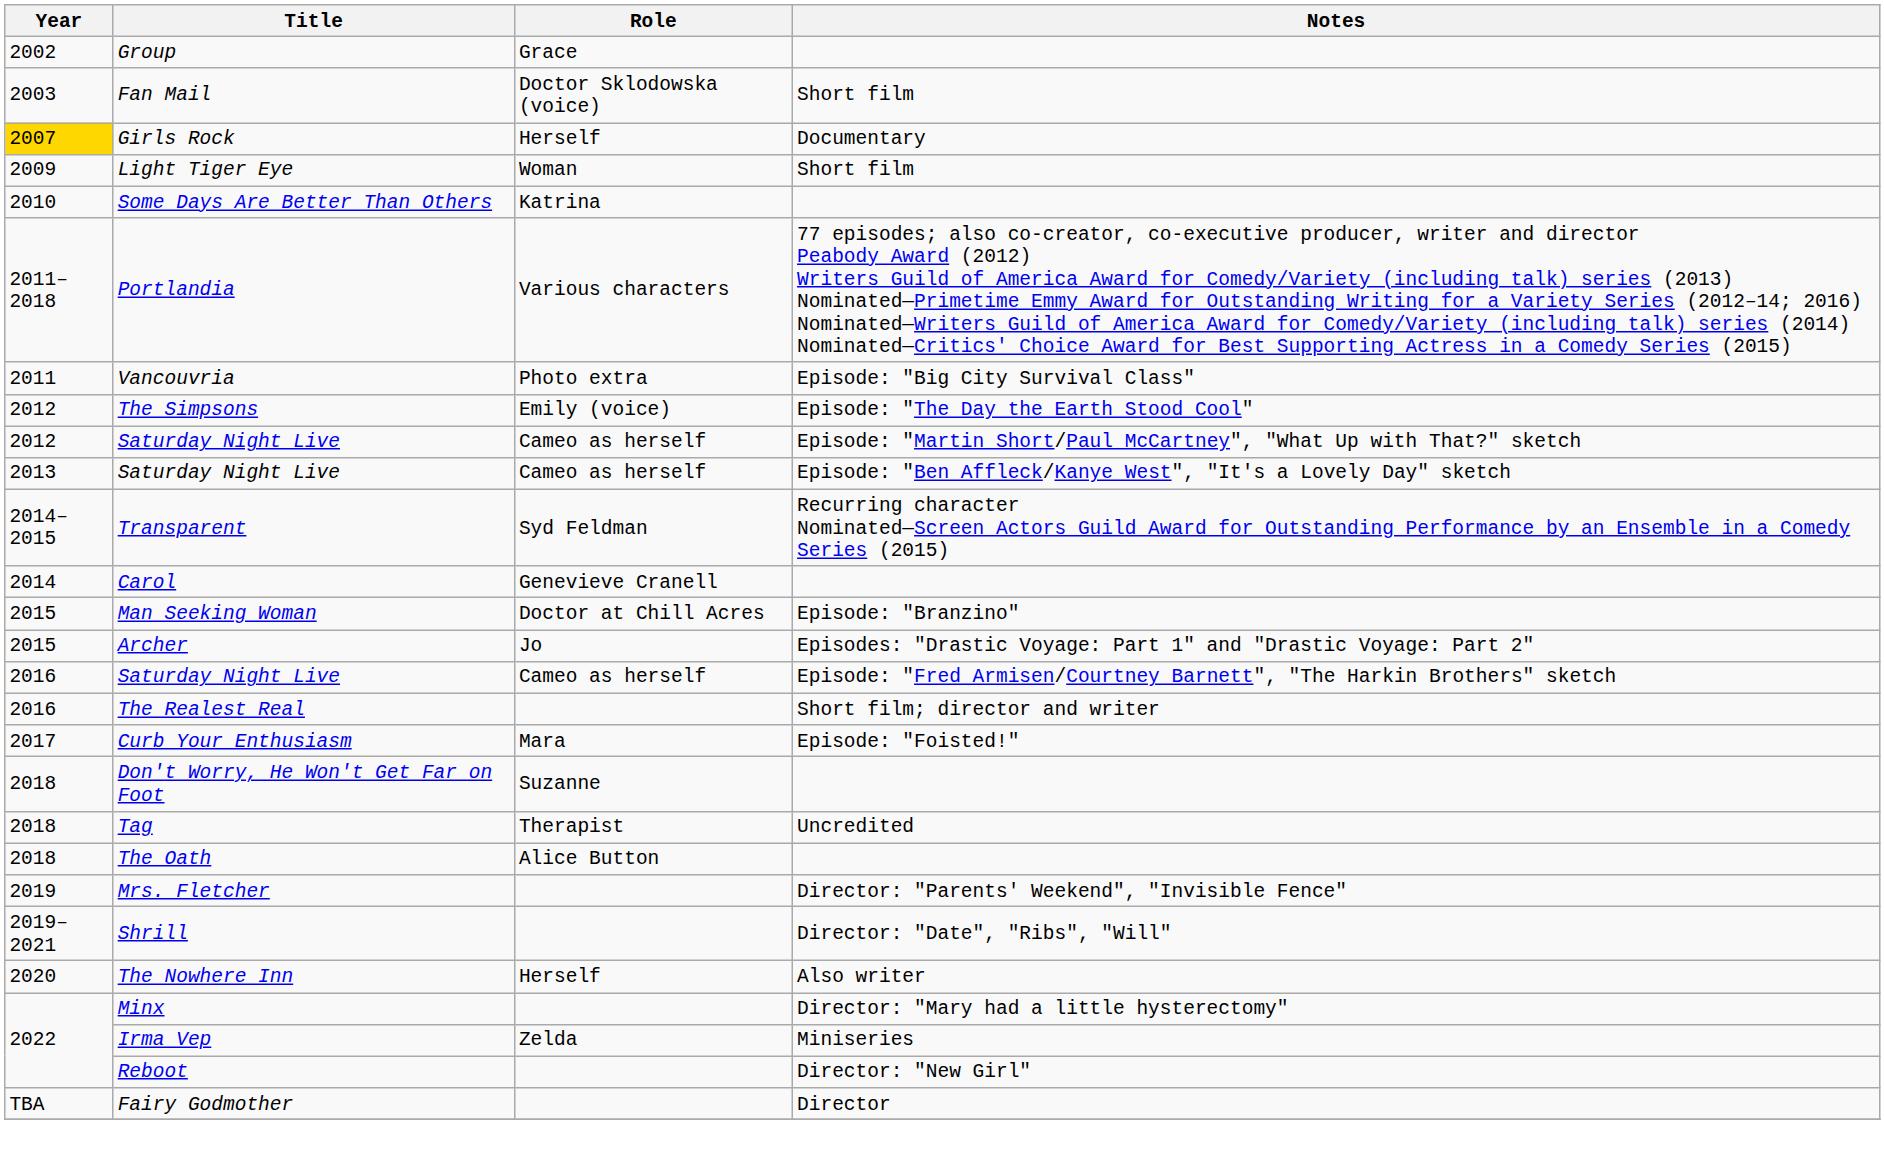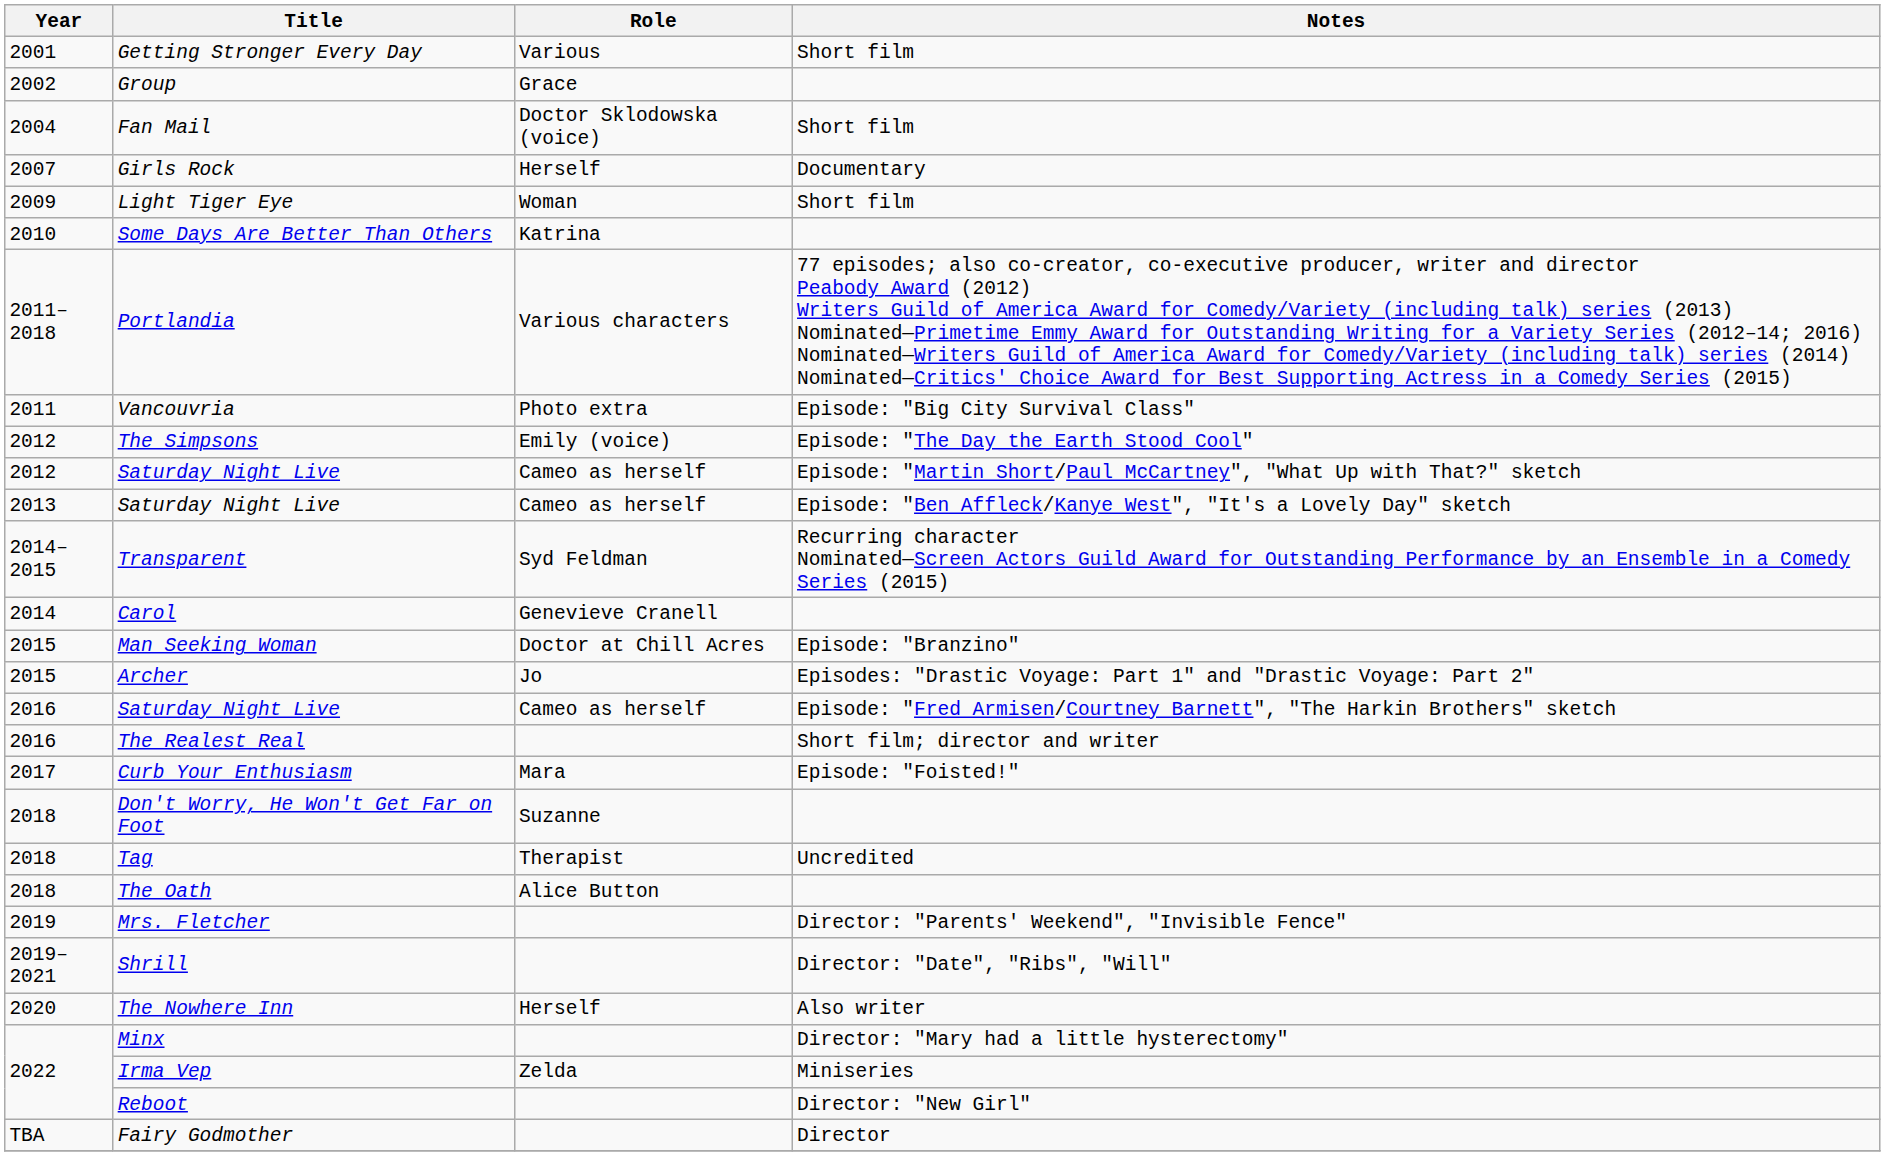+ row: 2001 | Getting Stronger Every Day | Various | Short film
Fan Mail | Year: 2003 -> 2004
Girls Rock | Year: gold background -> no background
